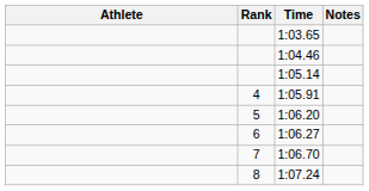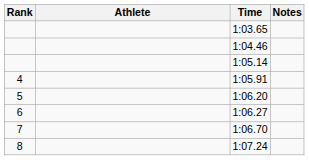columns swapped: Rank <-> Athlete
